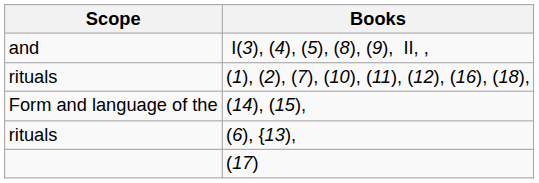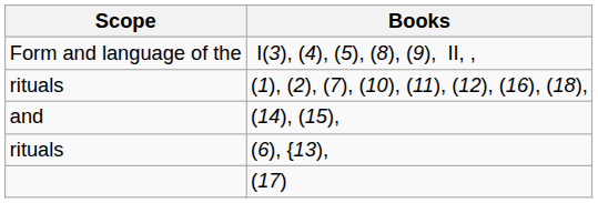I(3), (4), (5), (8), (9), II, , | Scope: and -> Form and language of the
(14), (15), | Scope: Form and language of the -> and
